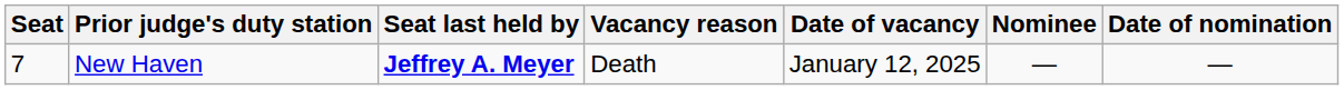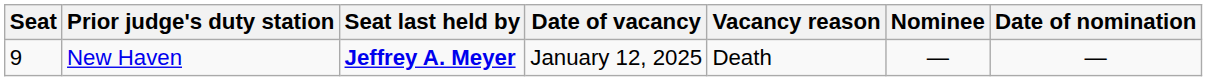columns swapped: Vacancy reason <-> Date of vacancy
New Haven | Seat: 7 -> 9
